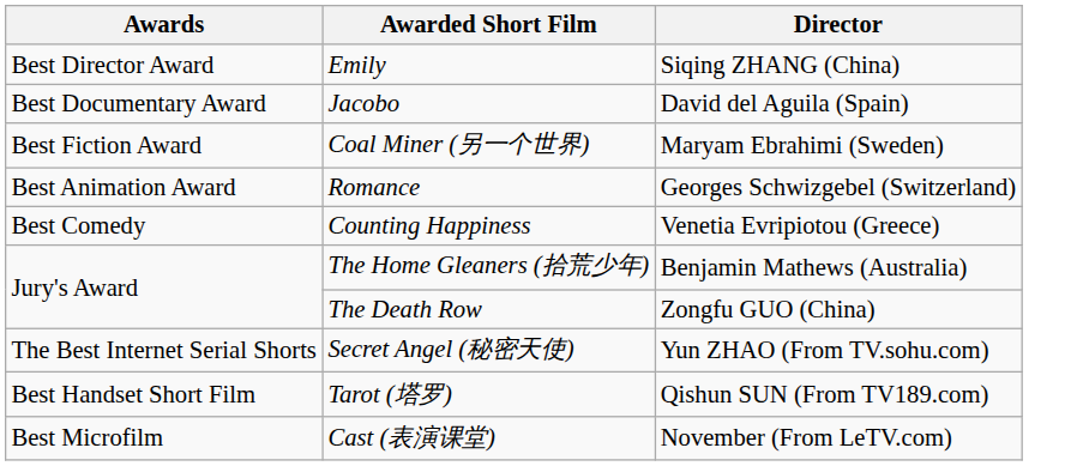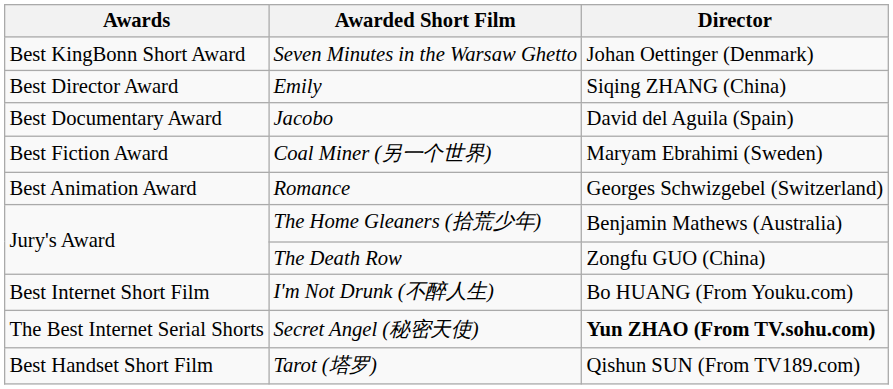+ row: Best KingBonn Short Award | Seven Minutes in the Warsaw Ghetto | Johan Oettinger (Denmark)
- row: Best Comedy | Counting Happiness | Venetia Evripiotou (Greece)
+ row: Best Internet Short Film | I'm Not Drunk (不醉人生) | Bo HUANG (From Youku.com)
Secret Angel (秘密天使) | Director: normal -> bold
- row: Best Microfilm | Cast (表演课堂) | November (From LeTV.com)
